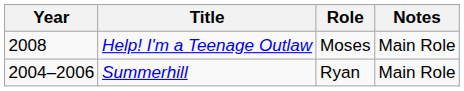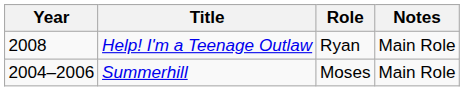Help! I'm a Teenage Outlaw | Role: Moses -> Ryan
Summerhill | Role: Ryan -> Moses
